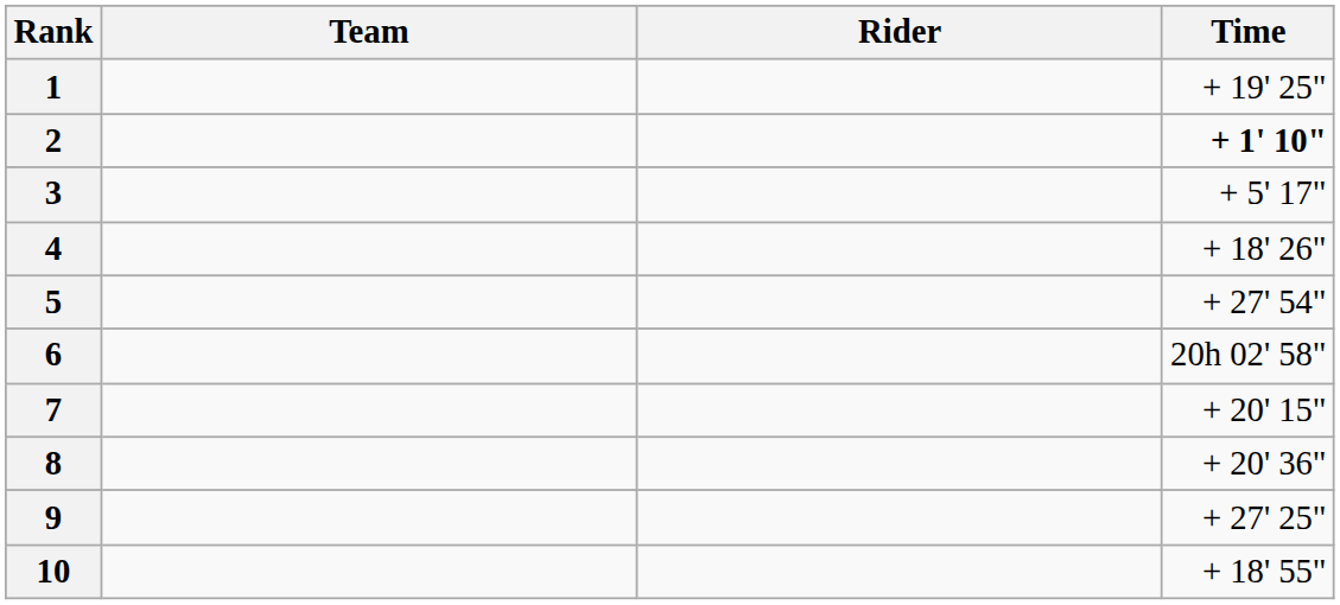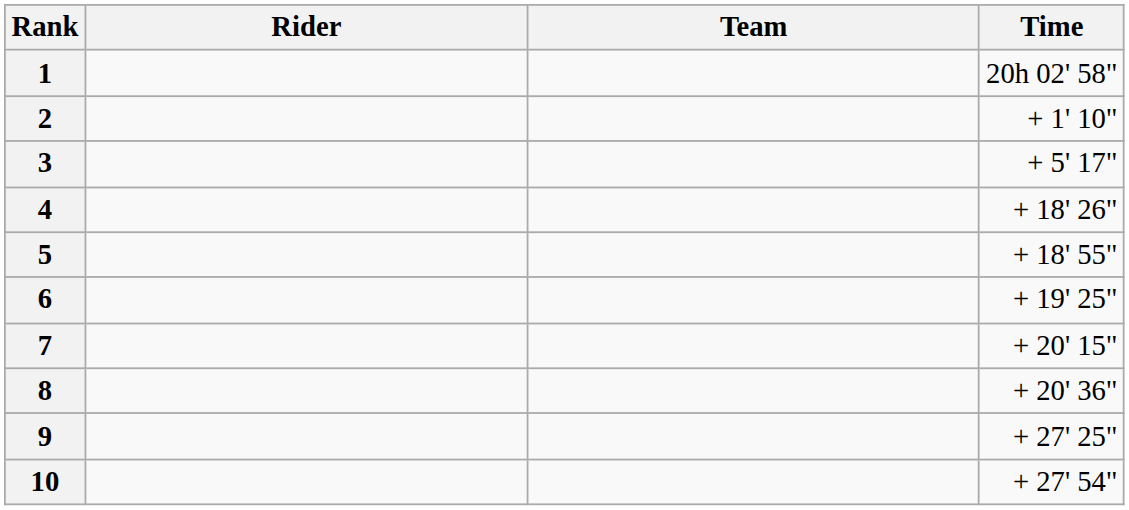columns swapped: Rider <-> Team
1 | Time: + 19' 25" -> 20h 02' 58"
2 | Time: bold -> normal
5 | Time: + 27' 54" -> + 18' 55"
6 | Time: 20h 02' 58" -> + 19' 25"
10 | Time: + 18' 55" -> + 27' 54"
